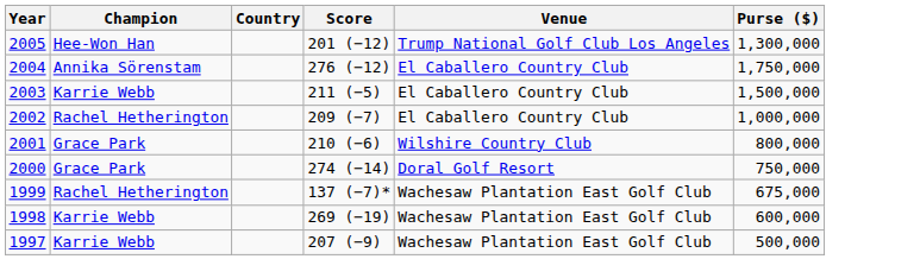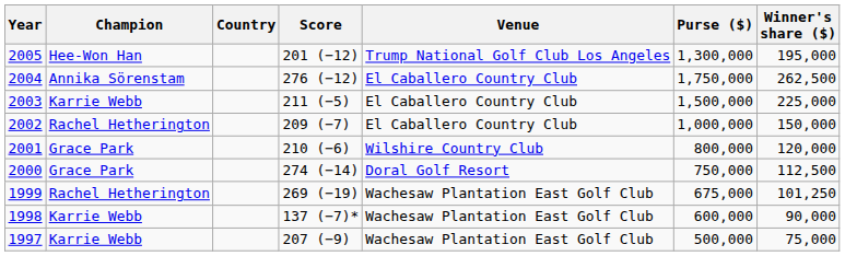+ column: Winner's share ($) | 195,000 | 262,500 | 225,000 | 150,000 | 120,000 | 112,500 | 101,250 | 90,000 | 75,000
1999 | Score: 137 (−7)* -> 269 (−19)
1998 | Score: 269 (−19) -> 137 (−7)*
